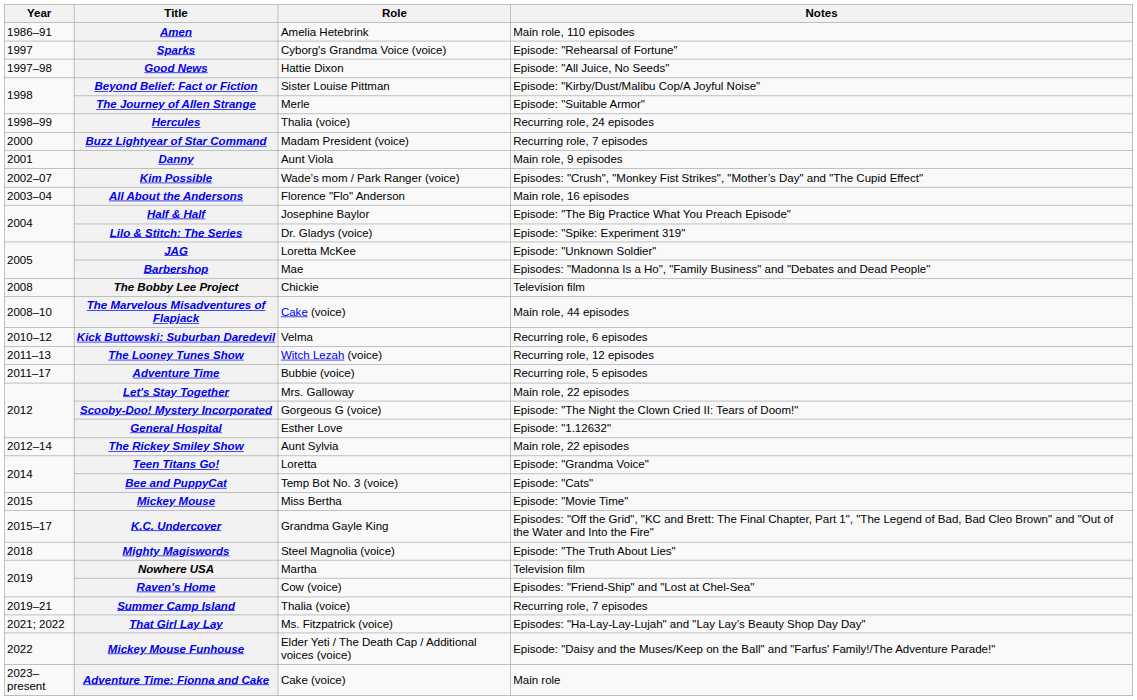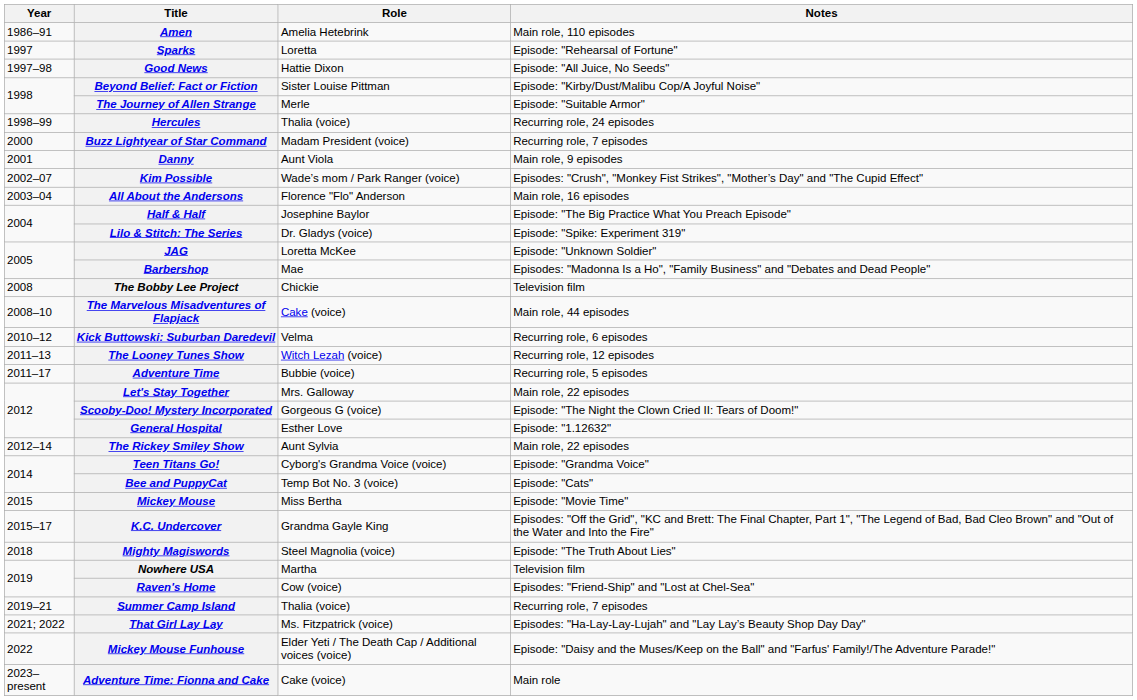Sparks | Role: Cyborg's Grandma Voice (voice) -> Loretta
Teen Titans Go! | Role: Loretta -> Cyborg's Grandma Voice (voice)
